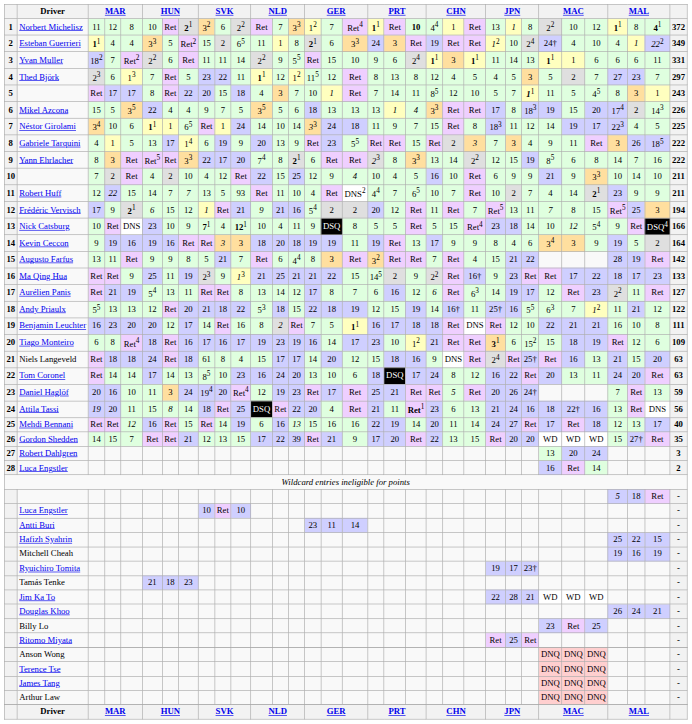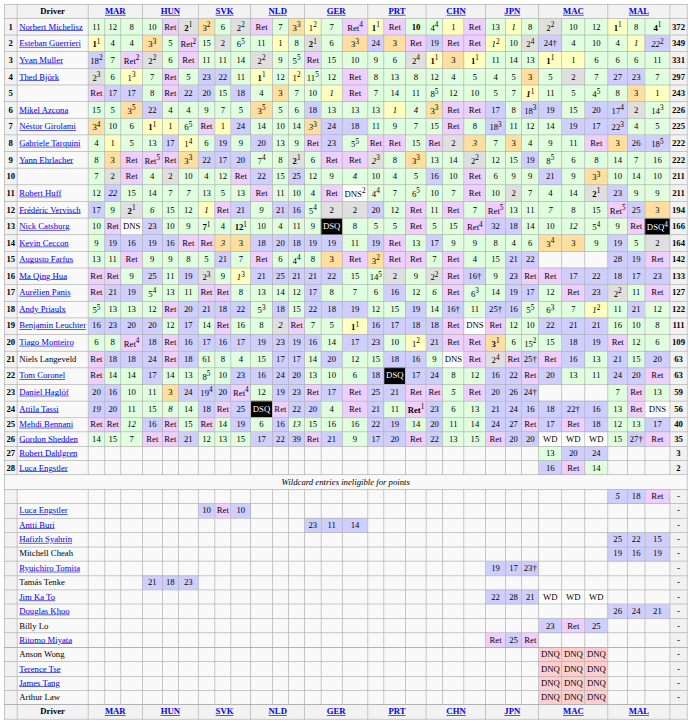Robert Huff | column 11: 93 -> 13
Nick Catsburg | column 24: 23 -> 32
